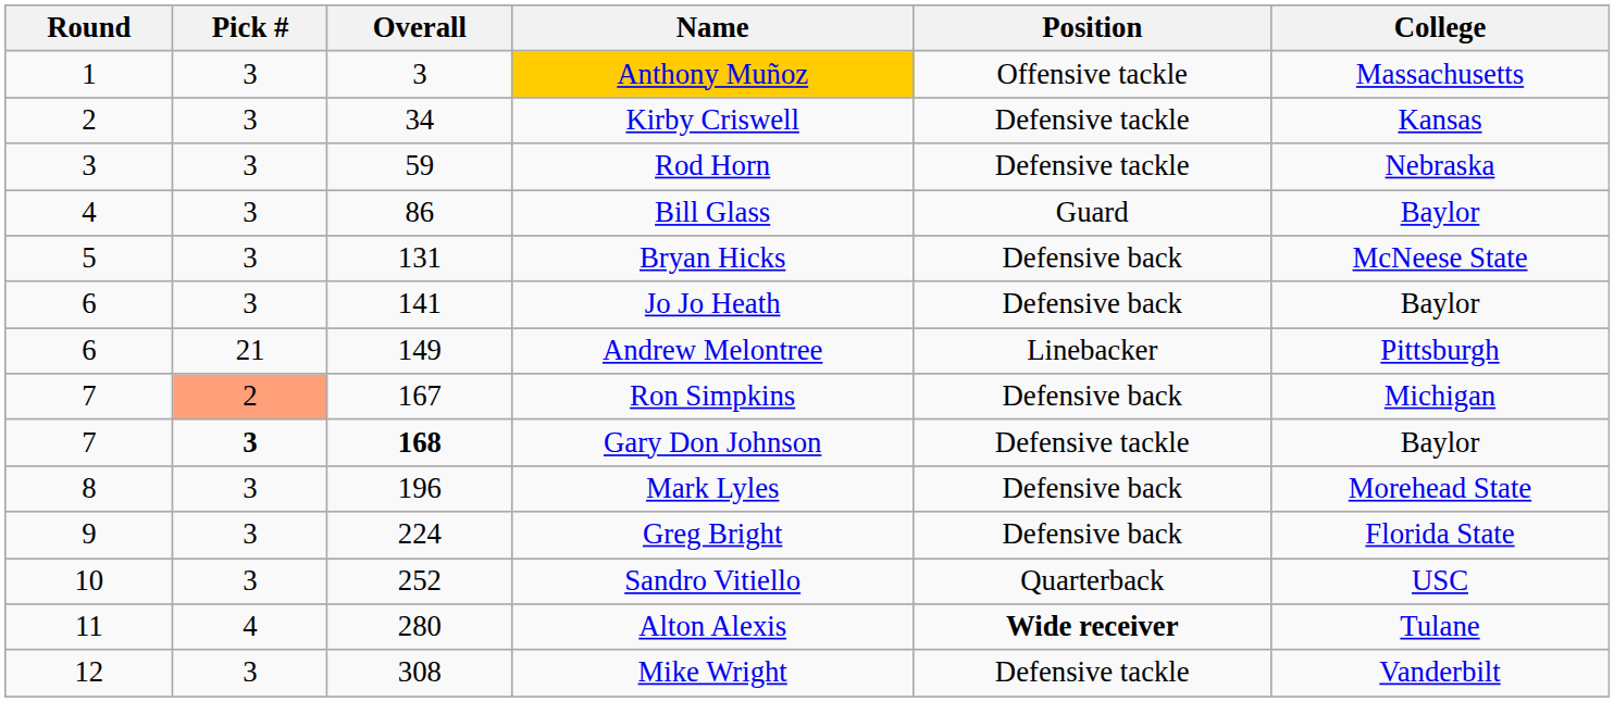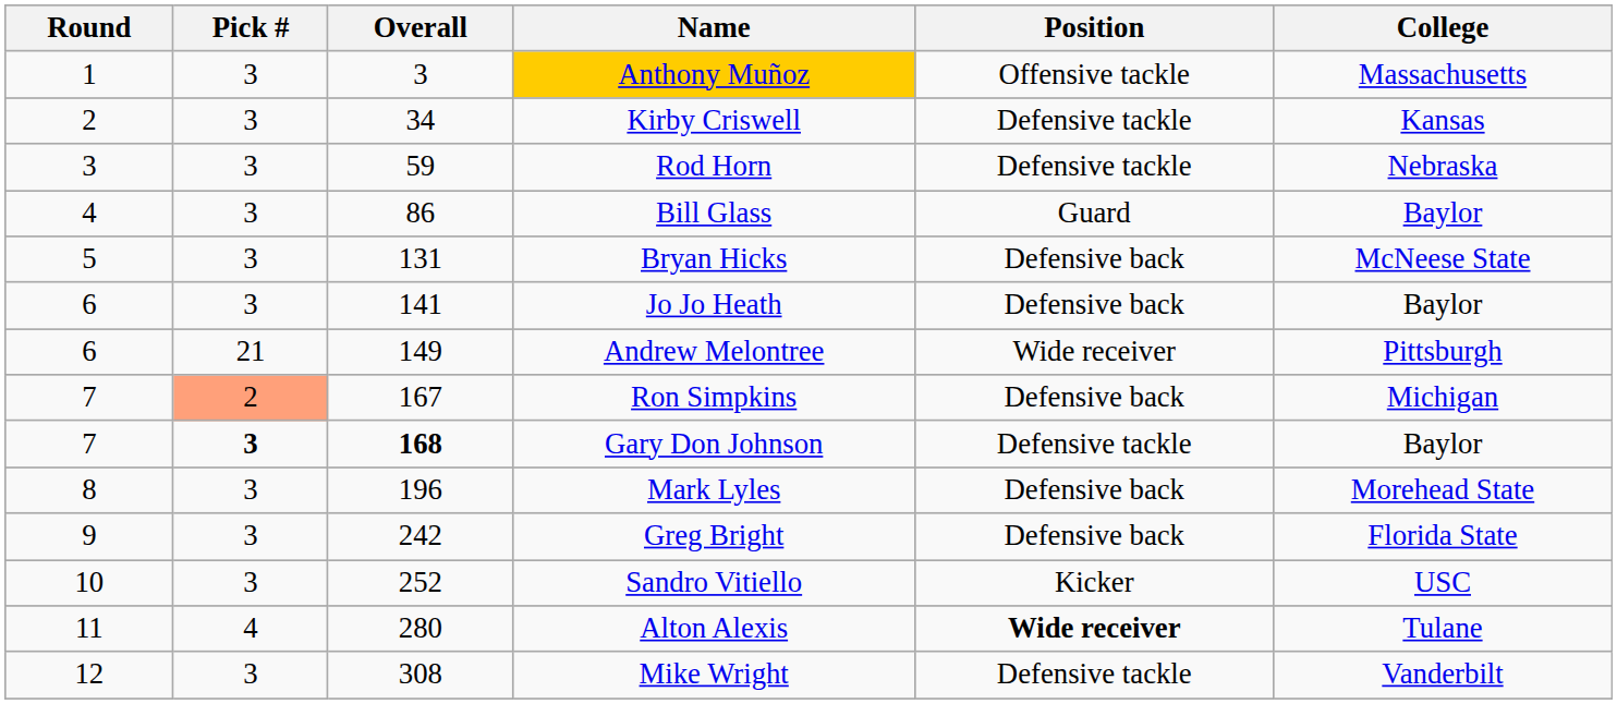Andrew Melontree | Position: Linebacker -> Wide receiver
Greg Bright | Overall: 224 -> 242
Sandro Vitiello | Position: Quarterback -> Kicker
